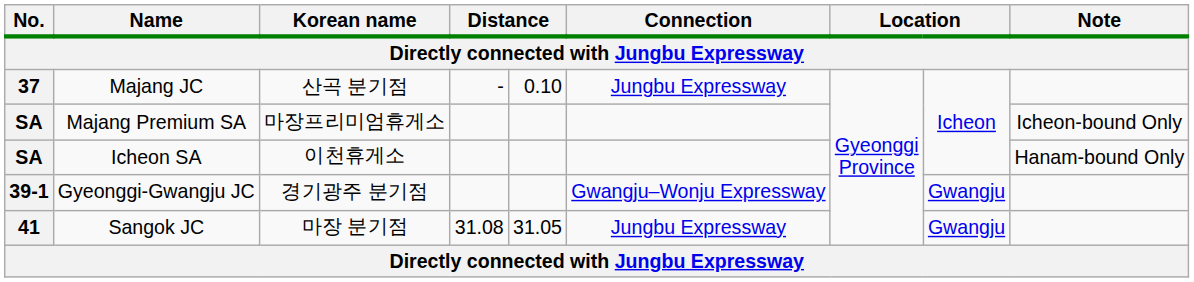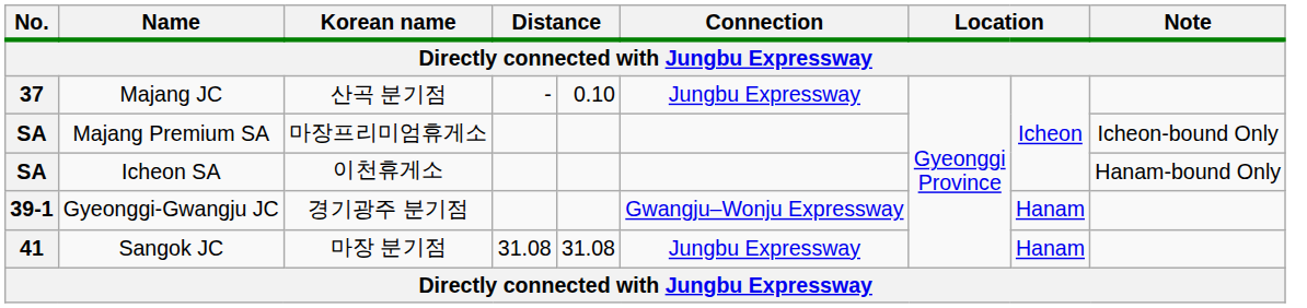Gyeonggi-Gwangju JC | column 8: Gwangju -> Hanam
Sangok JC | column 5: 31.05 -> 31.08
Sangok JC | column 8: Gwangju -> Hanam
